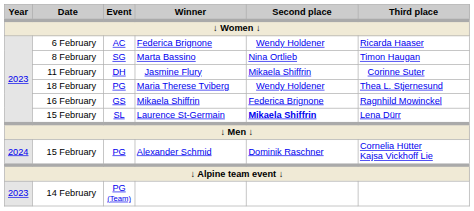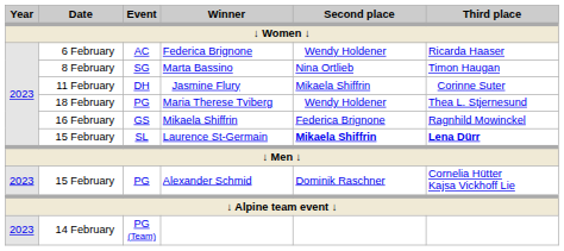Laurence St-Germain | Third place: normal -> bold
Alexander Schmid | Year: 2024 -> 2023
